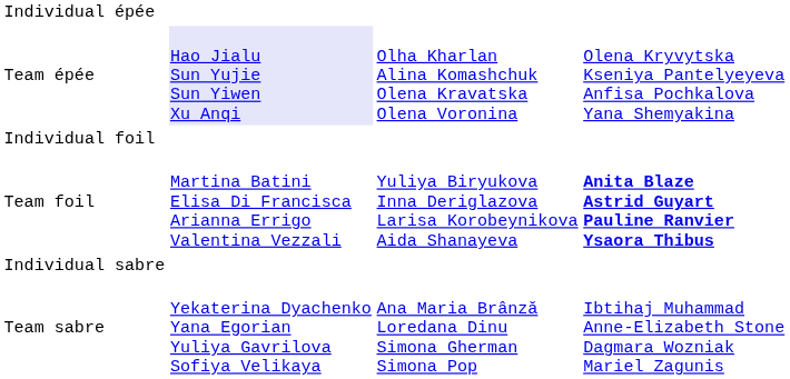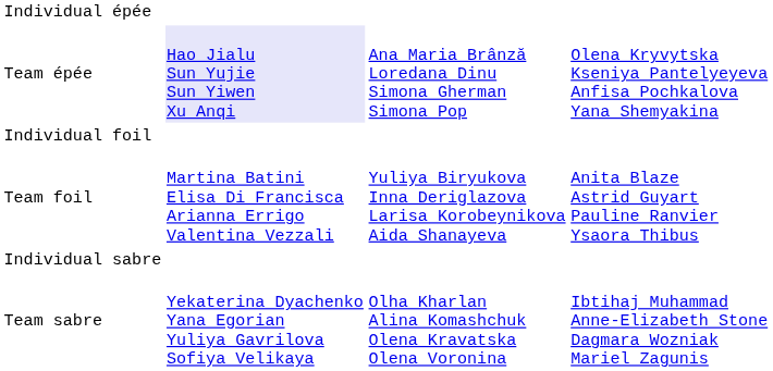Team épée | column 3: Olha Kharlan Alina Komashchuk Olena Kravatska Olena Voronina -> Ana Maria Brânză Loredana Dinu Simona Gherman Simona Pop
Team foil | column 4: bold -> normal
Team sabre | column 3: Ana Maria Brânză Loredana Dinu Simona Gherman Simona Pop -> Olha Kharlan Alina Komashchuk Olena Kravatska Olena Voronina
